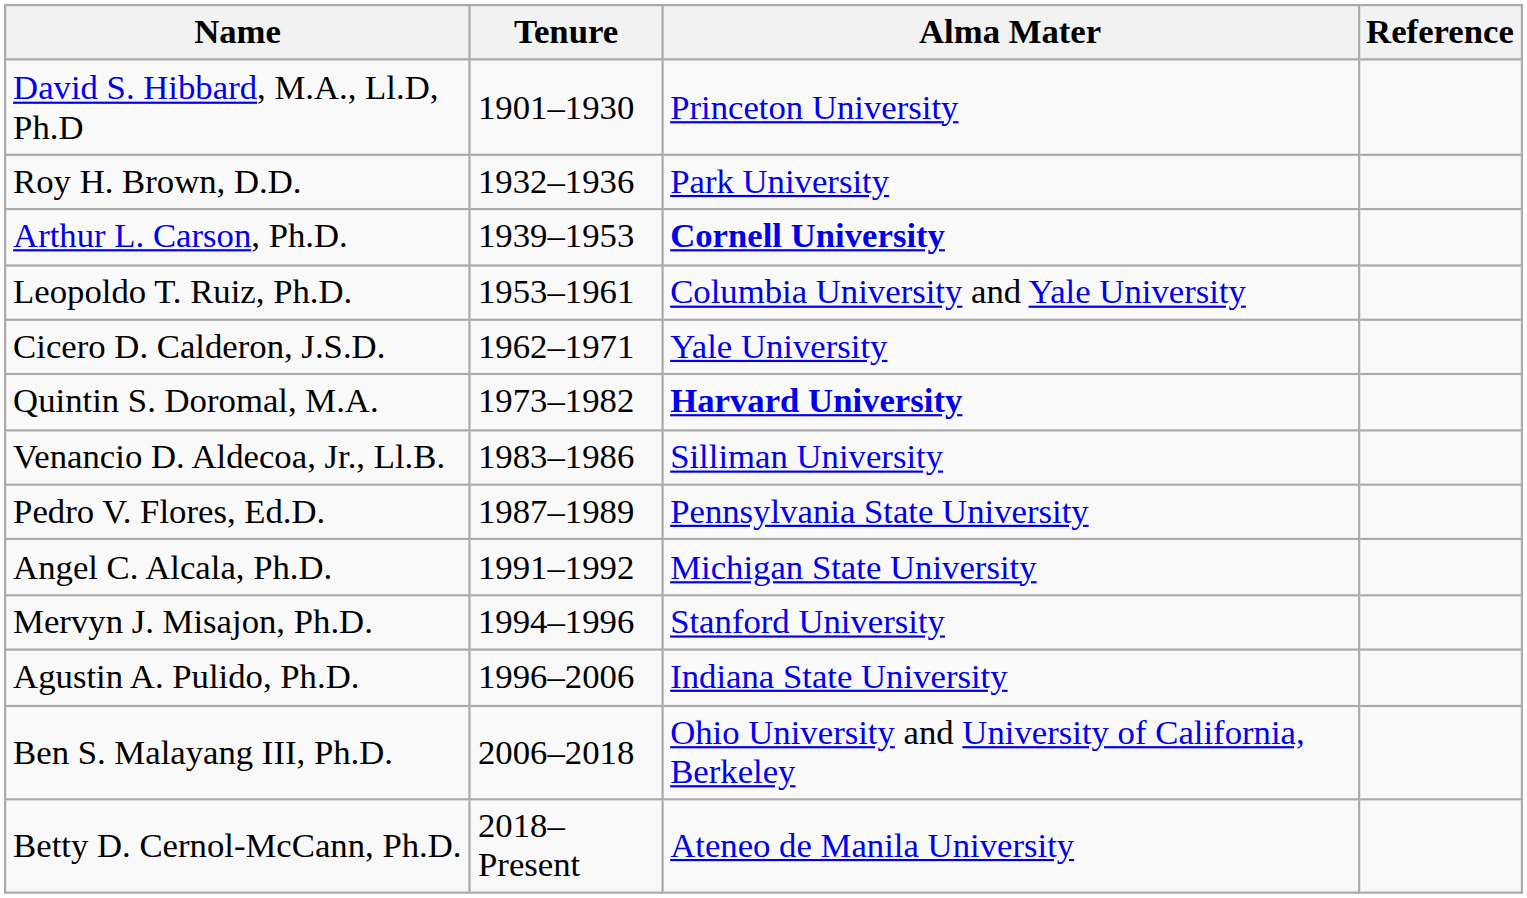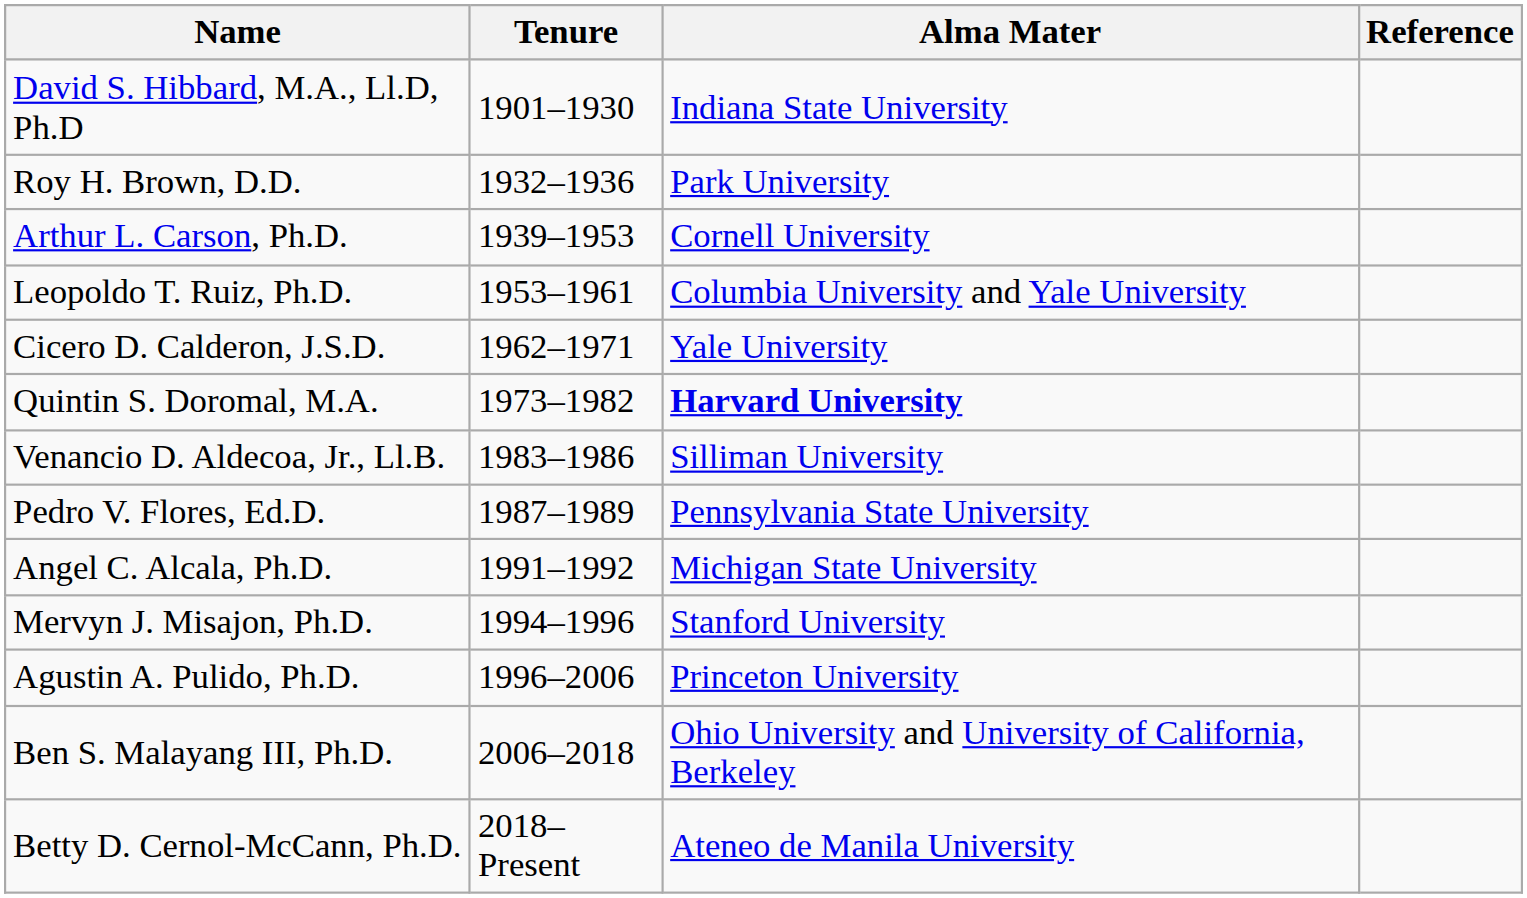David S. Hibbard, M.A., Ll.D, Ph.D | Alma Mater: Princeton University -> Indiana State University
Arthur L. Carson, Ph.D. | Alma Mater: bold -> normal
Agustin A. Pulido, Ph.D. | Alma Mater: Indiana State University -> Princeton University
